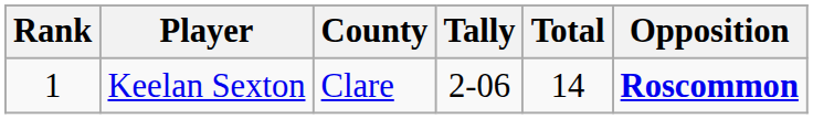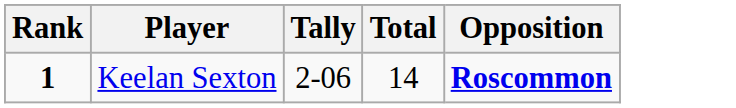- column: County | Clare
Keelan Sexton | Rank: normal -> bold
